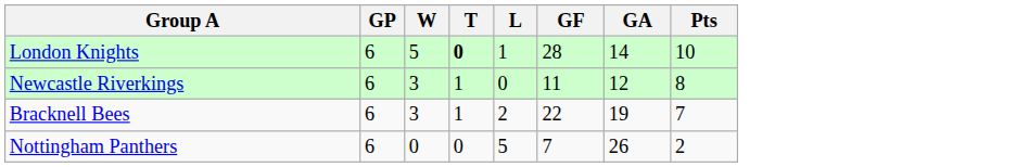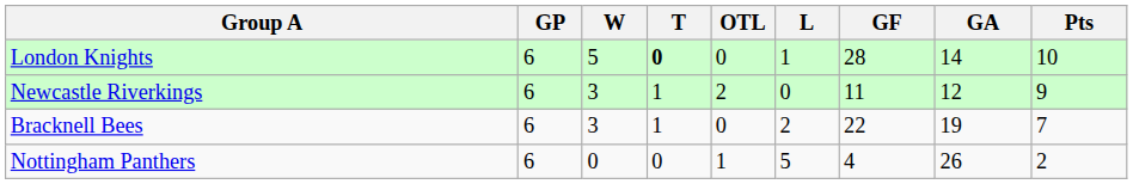+ column: OTL | 0 | 2 | 0 | 1
Newcastle Riverkings | Pts: 8 -> 9
Nottingham Panthers | GF: 7 -> 4
